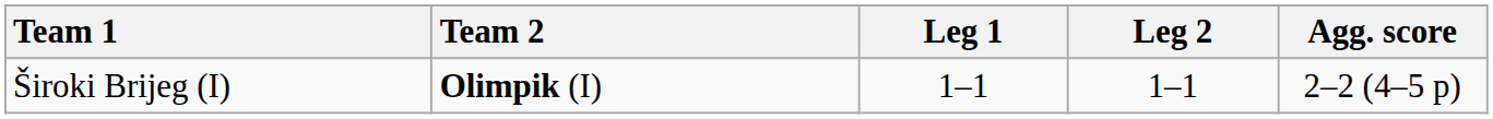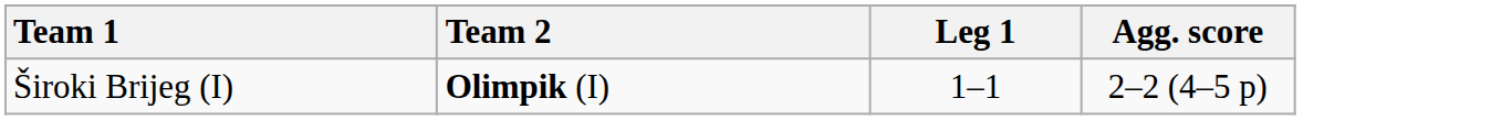- column: Leg 2 | 1–1
